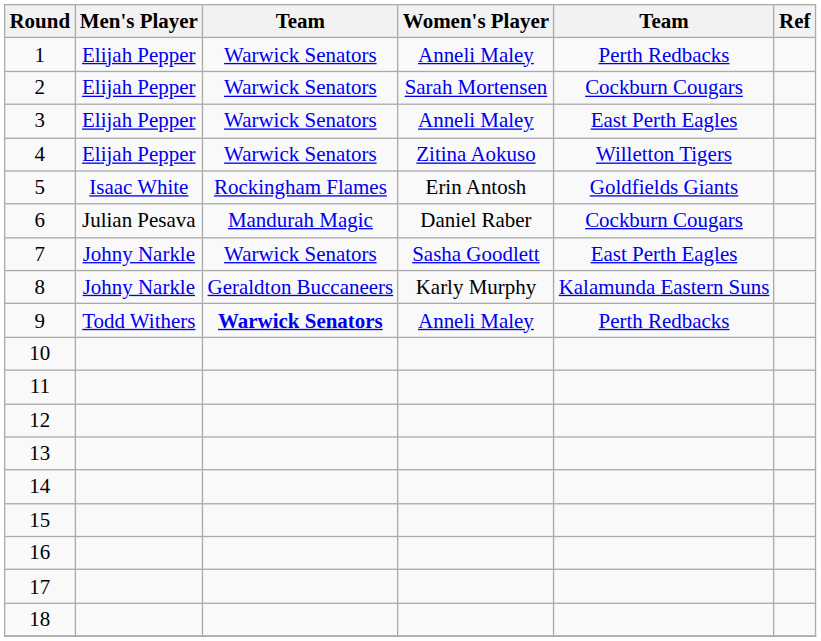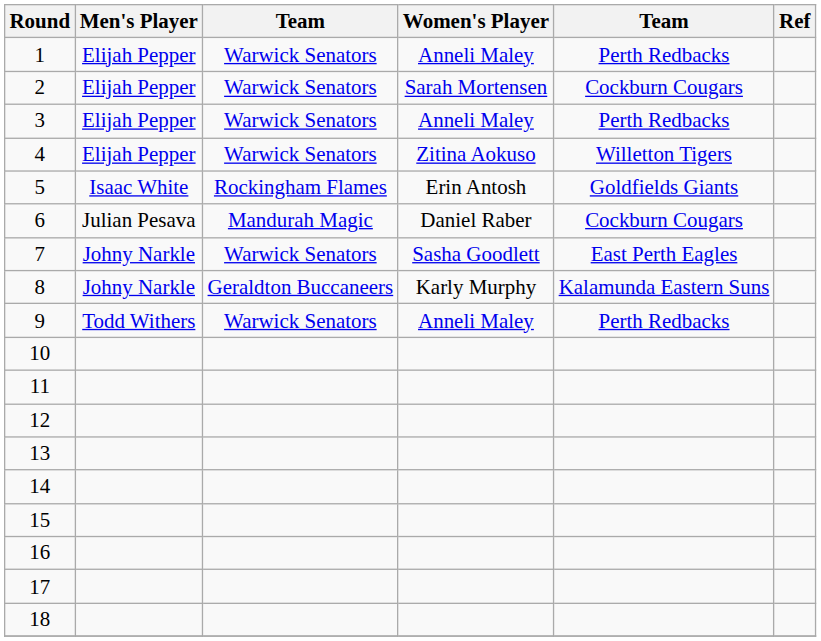3 | column 5: East Perth Eagles -> Perth Redbacks
9 | column 3: bold -> normal
